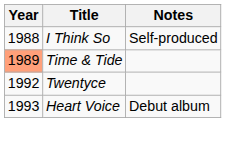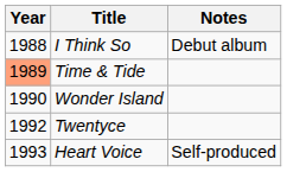I Think So | Notes: Self-produced -> Debut album
+ row: 1990 | Wonder Island
Heart Voice | Notes: Debut album -> Self-produced
